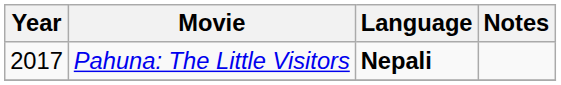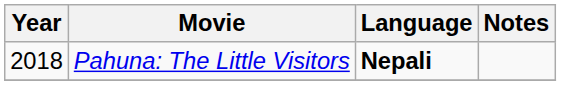Pahuna: The Little Visitors | Year: 2017 -> 2018
